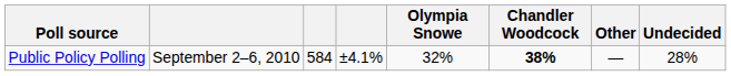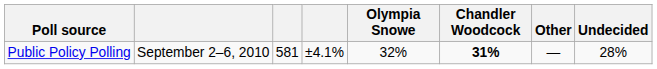Public Policy Polling | column 3: 584 -> 581
Public Policy Polling | Chandler Woodcock: 38% -> 31%
